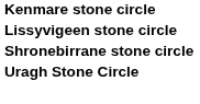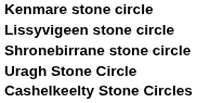+ row: Cashelkeelty Stone Circles
